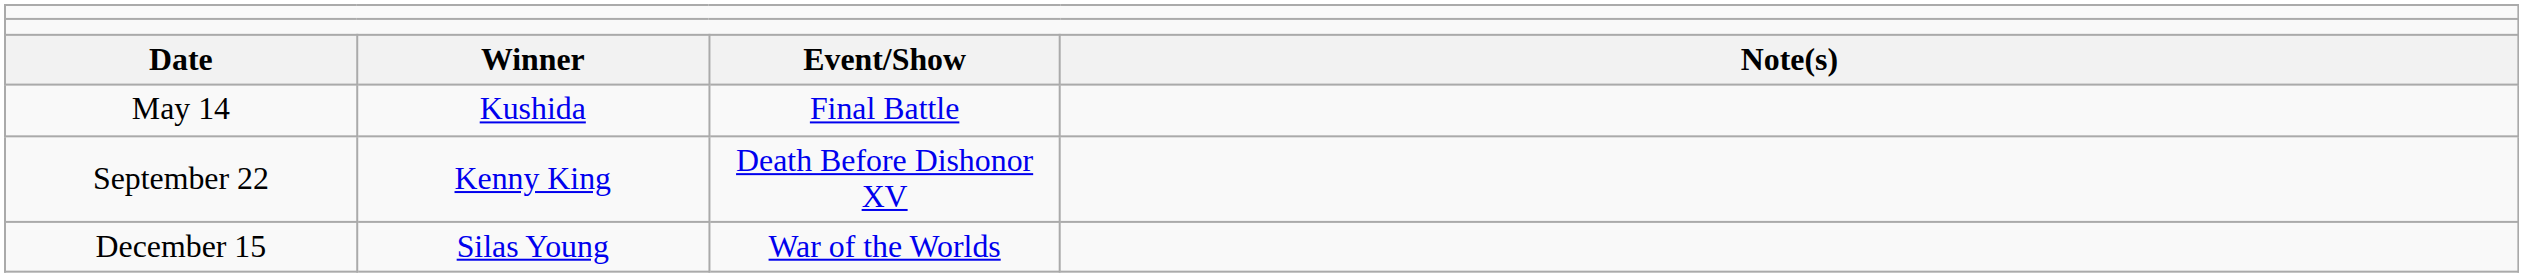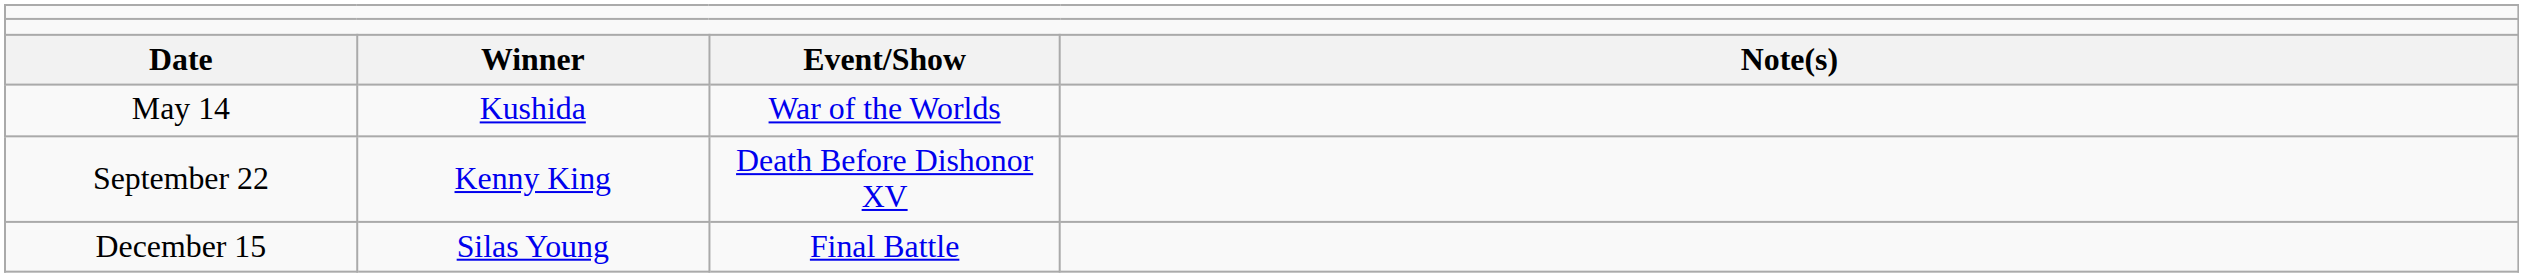May 14 | column 3: Final Battle -> War of the Worlds
December 15 | column 3: War of the Worlds -> Final Battle
